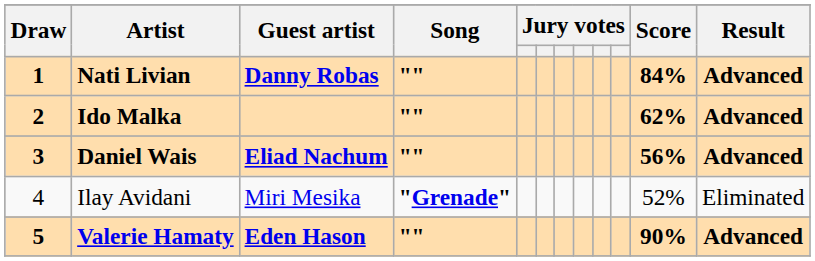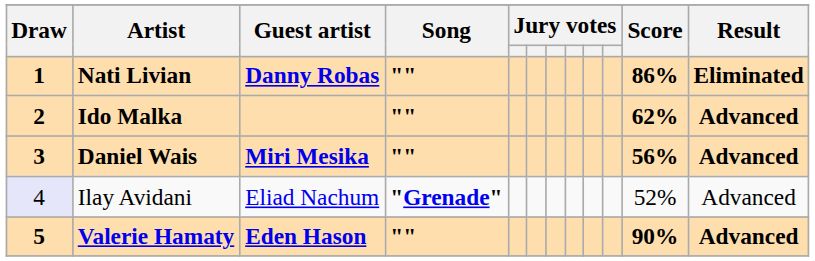Nati Livian | Score: 84% -> 86%
Nati Livian | Result: Advanced -> Eliminated
Daniel Wais | Guest artist: Eliad Nachum -> Miri Mesika
Ilay Avidani | Draw: no background -> lavender background
Ilay Avidani | Guest artist: Miri Mesika -> Eliad Nachum
Ilay Avidani | Result: Eliminated -> Advanced
